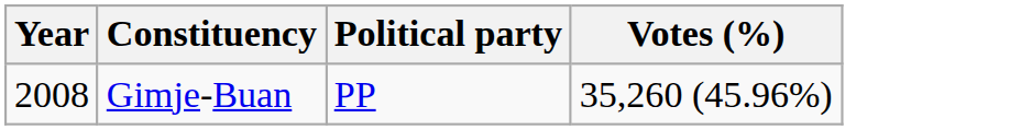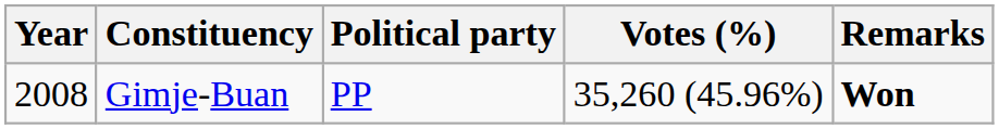+ column: Remarks | Won
